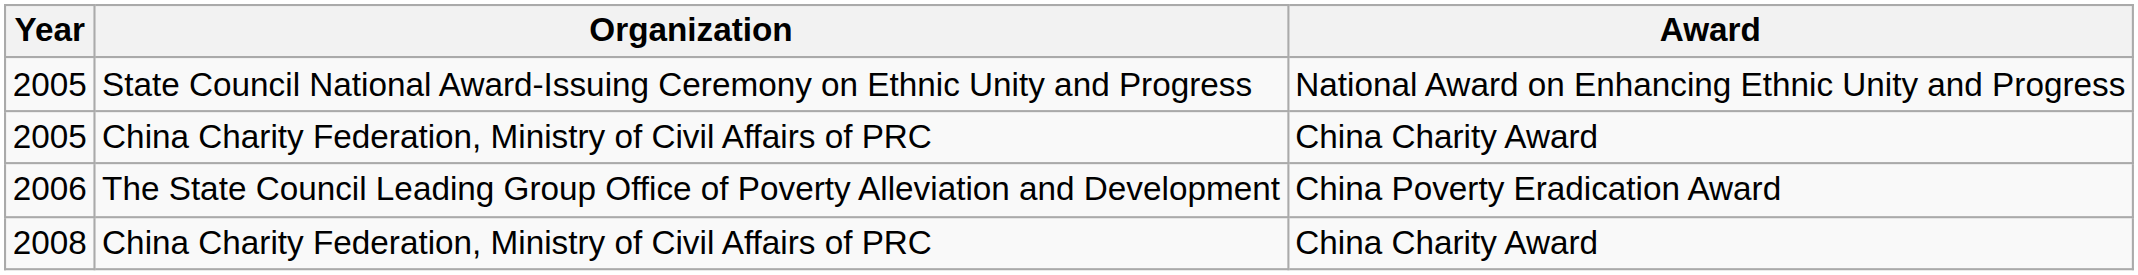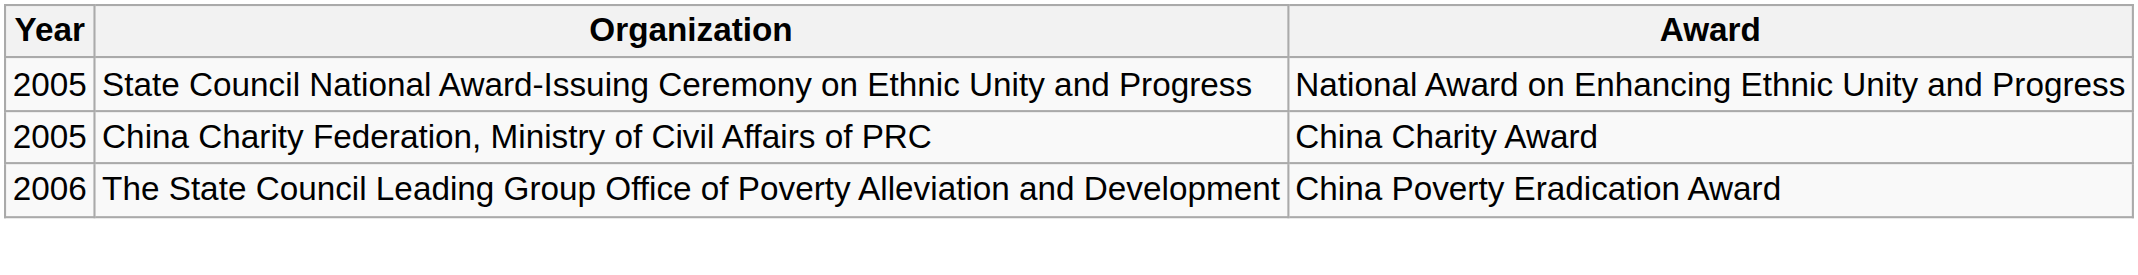- row: 2008 | China Charity Federation, Ministry of Civil Affairs of PRC | China Charity Award
